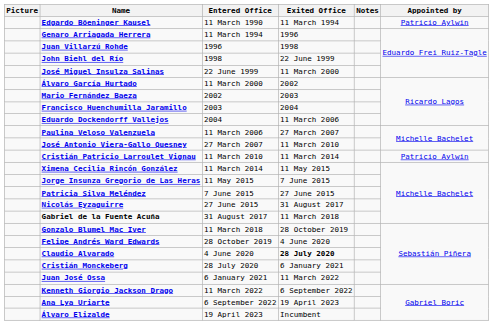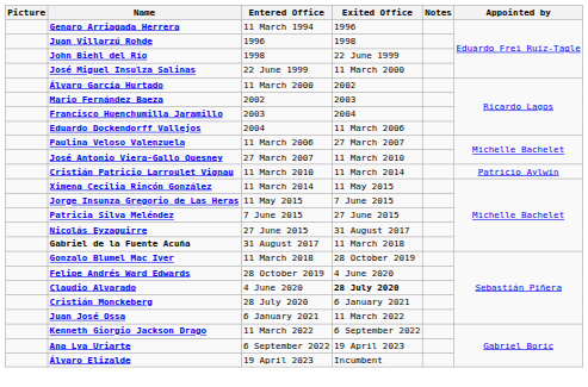- row: Edgardo Böeninger Kausel | 11 March 1990 | 11 March 1994 | Patricio Aylwin
